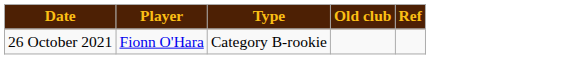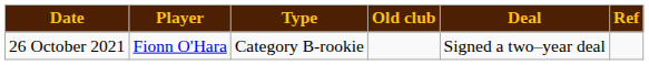+ column: Deal | Signed a two–year deal
